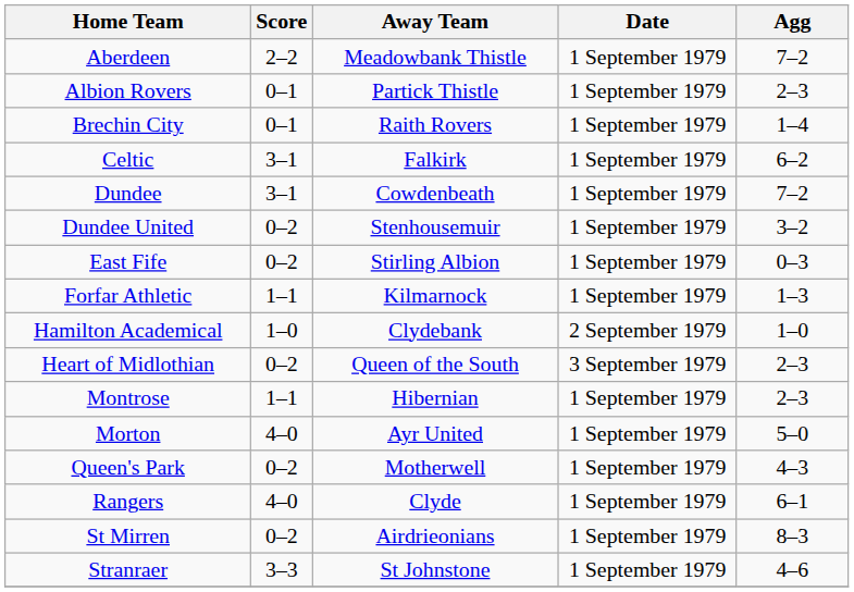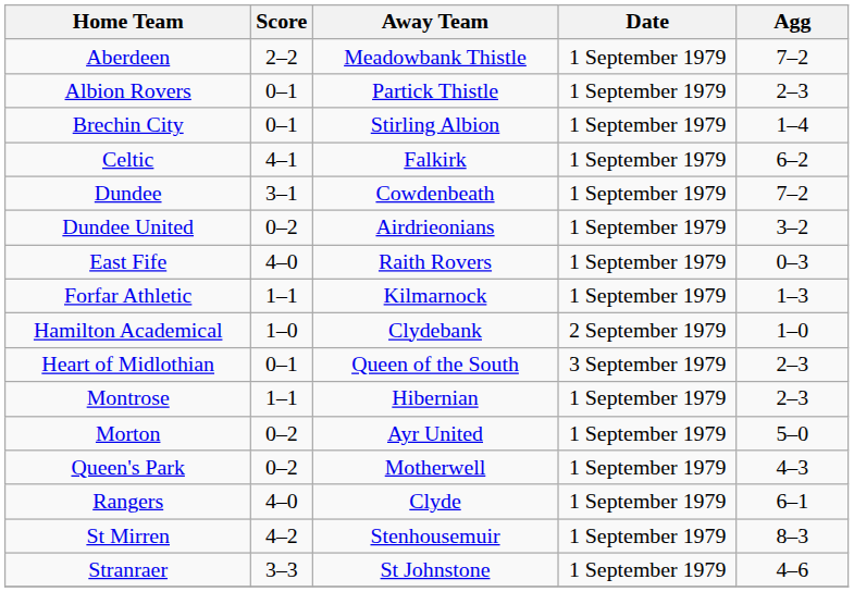Brechin City | Away Team: Raith Rovers -> Stirling Albion
Celtic | Score: 3–1 -> 4–1
Dundee United | Away Team: Stenhousemuir -> Airdrieonians
East Fife | Score: 0–2 -> 4–0
East Fife | Away Team: Stirling Albion -> Raith Rovers
Heart of Midlothian | Score: 0–2 -> 0–1
Morton | Score: 4–0 -> 0–2
St Mirren | Score: 0–2 -> 4–2
St Mirren | Away Team: Airdrieonians -> Stenhousemuir
